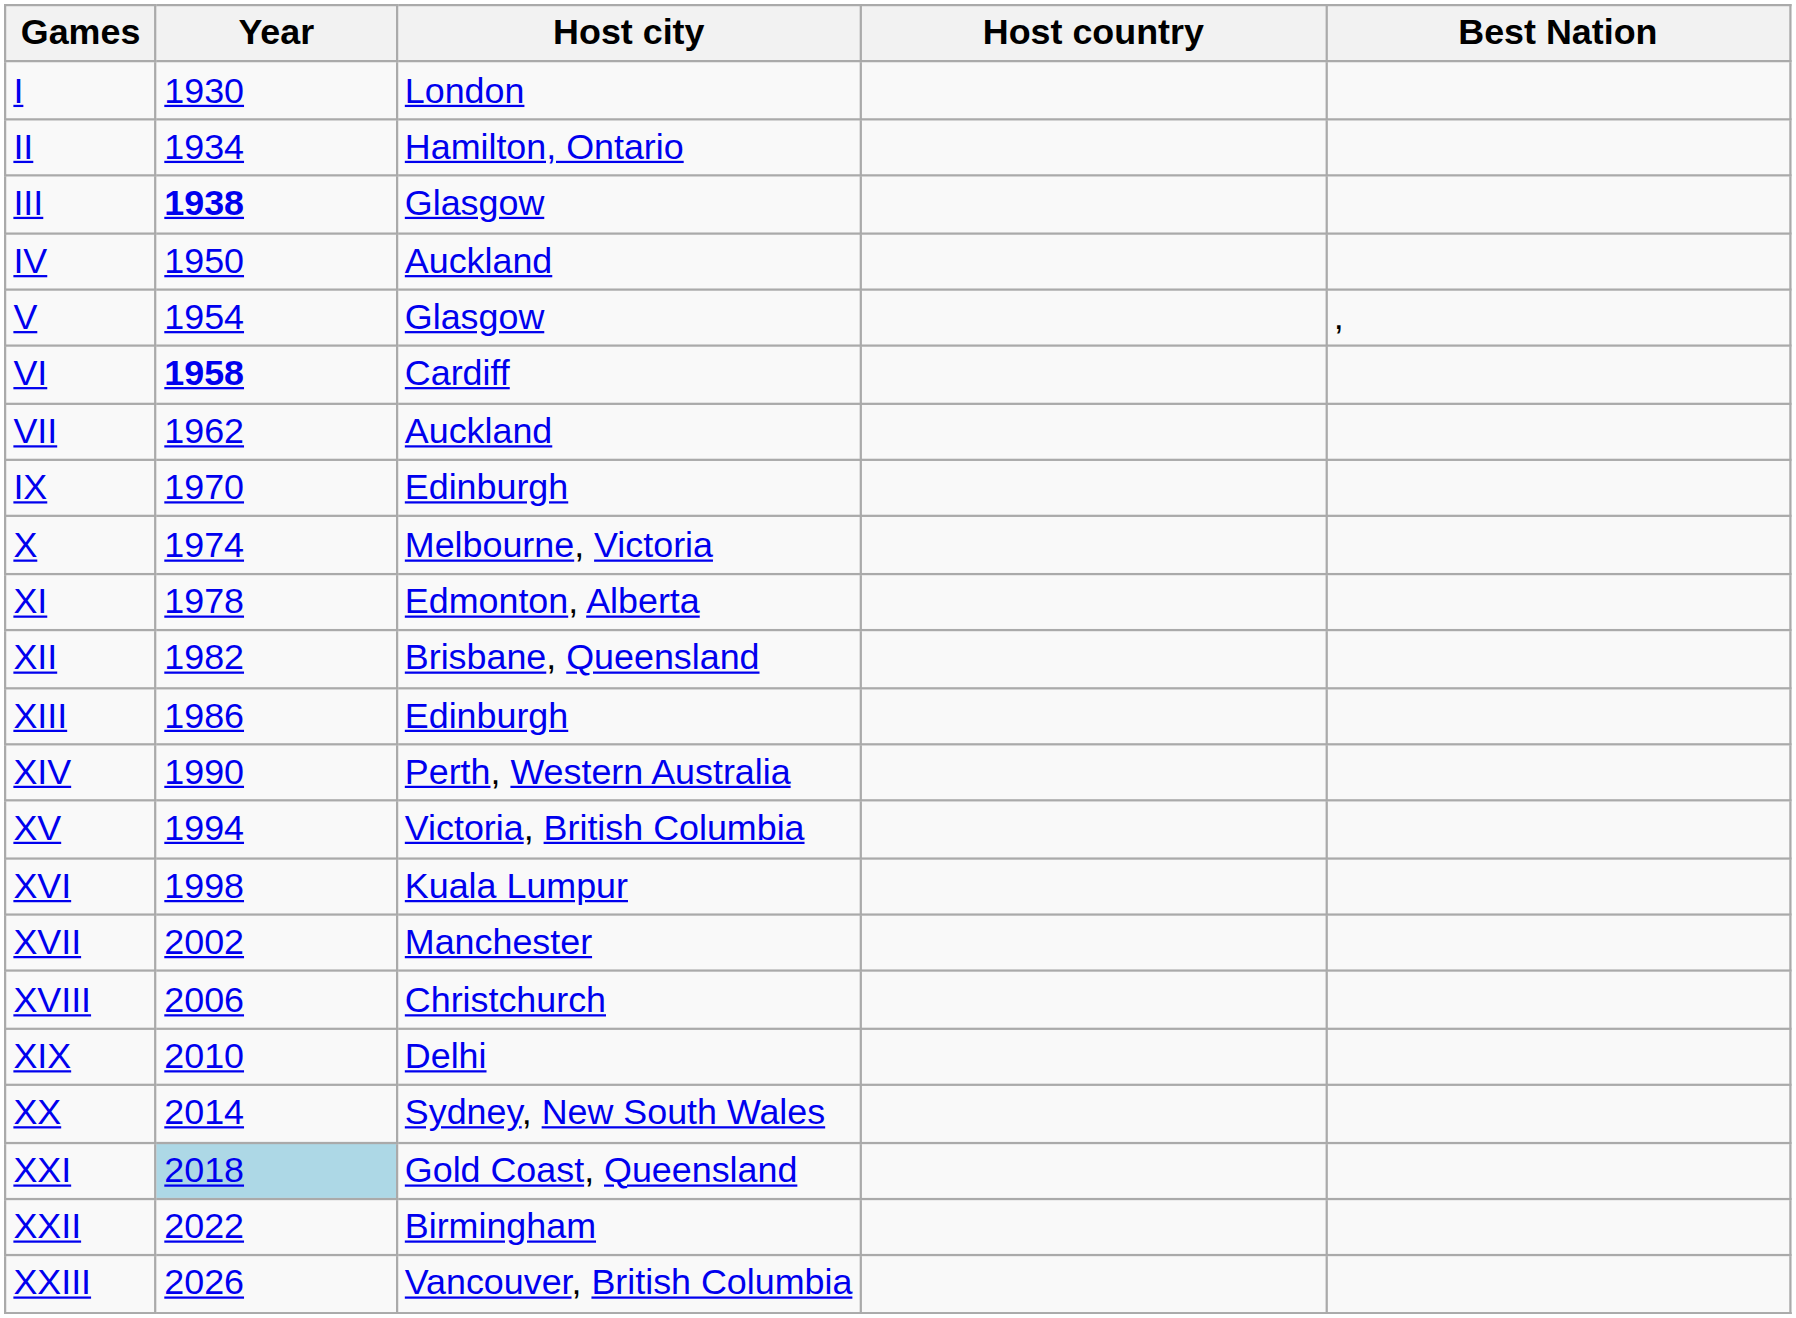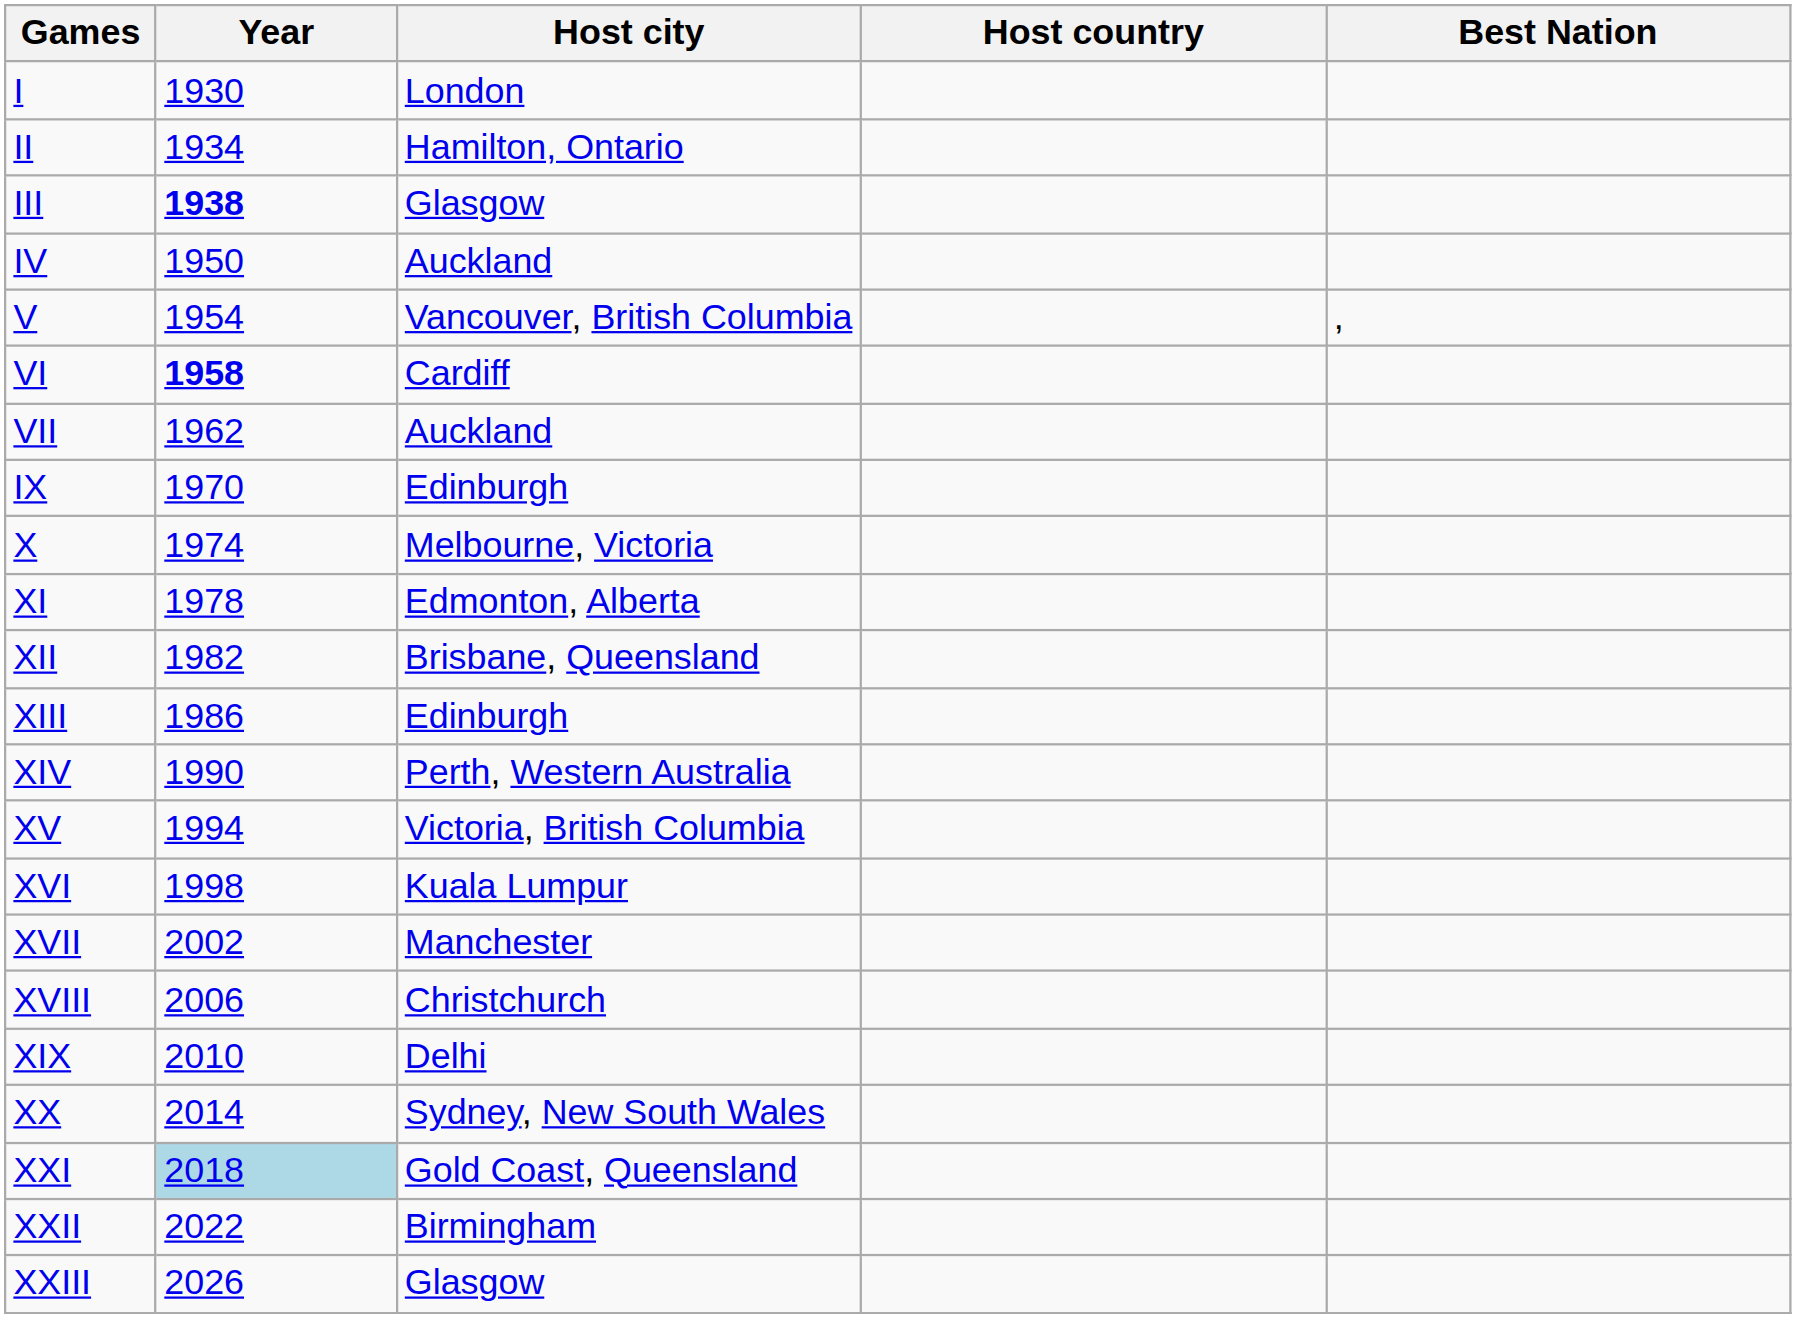V | Host city: Glasgow -> Vancouver, British Columbia
XXIII | Host city: Vancouver, British Columbia -> Glasgow
